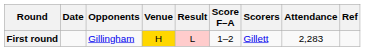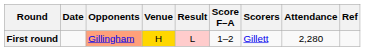First round | Opponents: no background -> lightsalmon background
First round | Attendance: 2,283 -> 2,280
